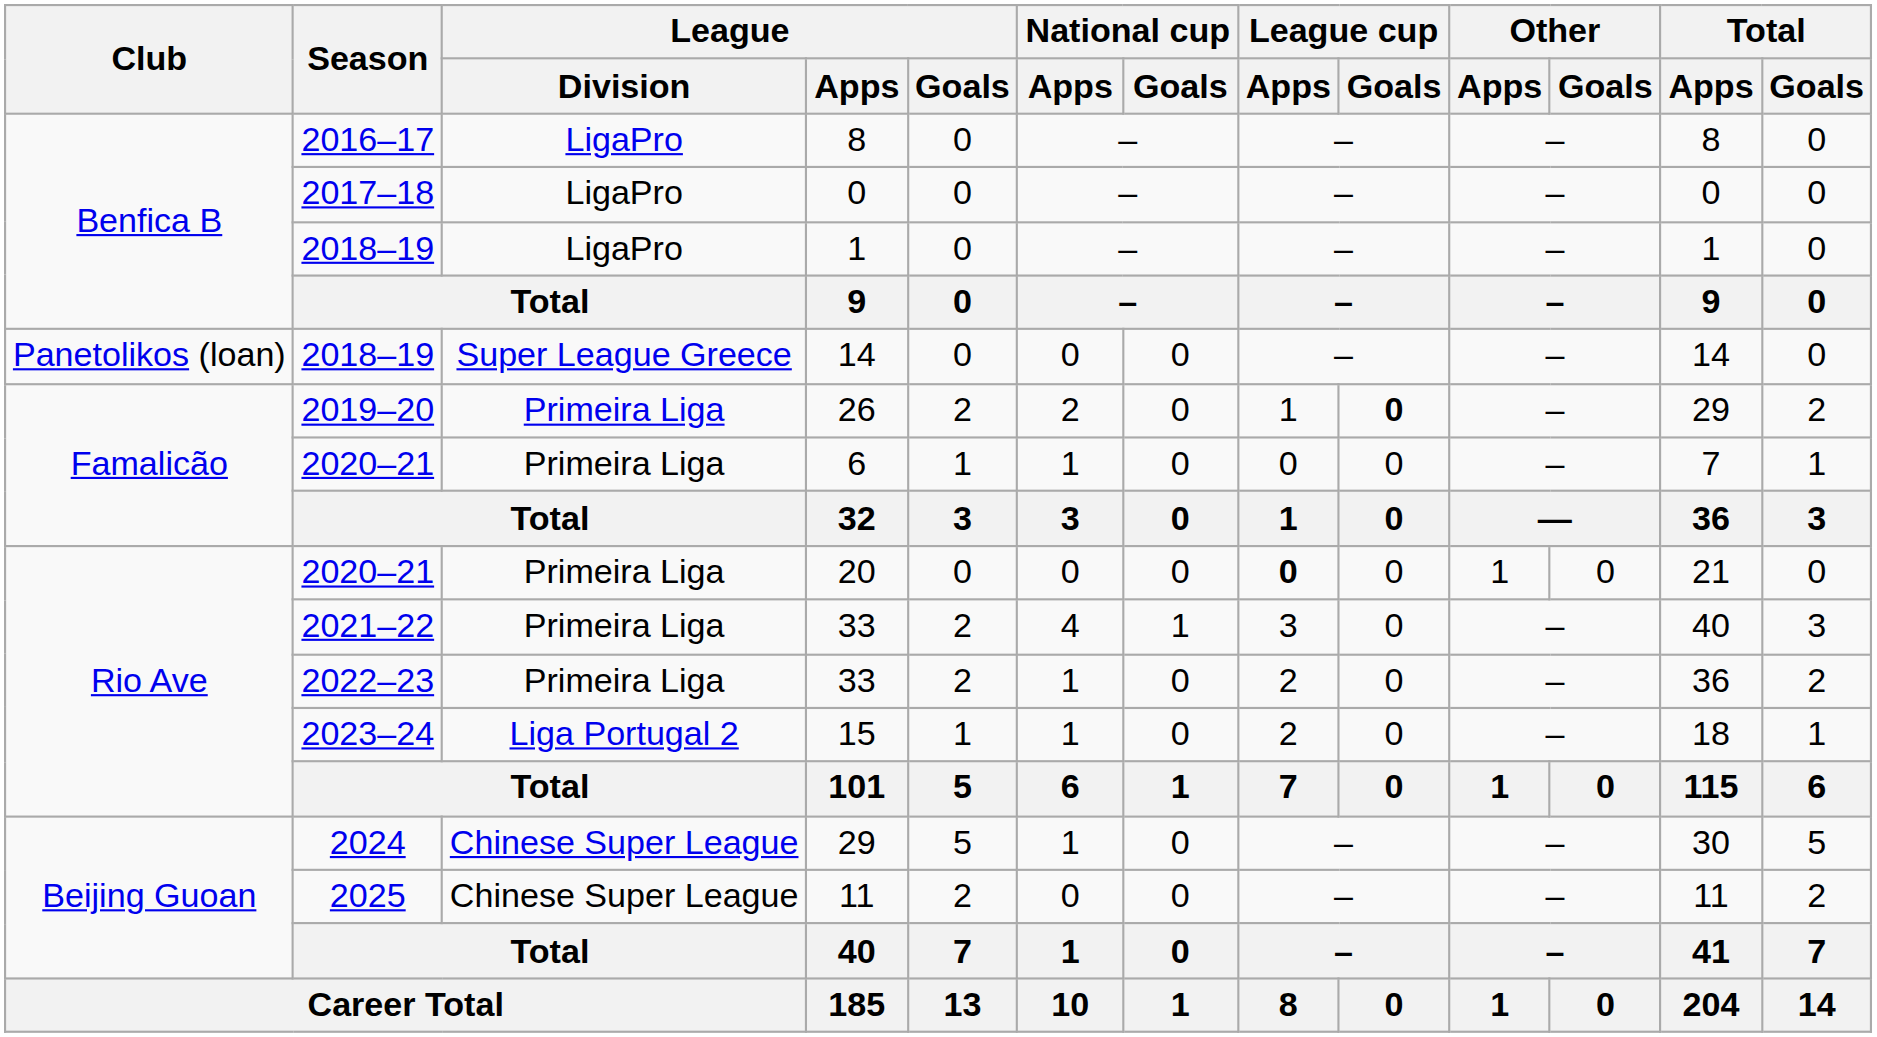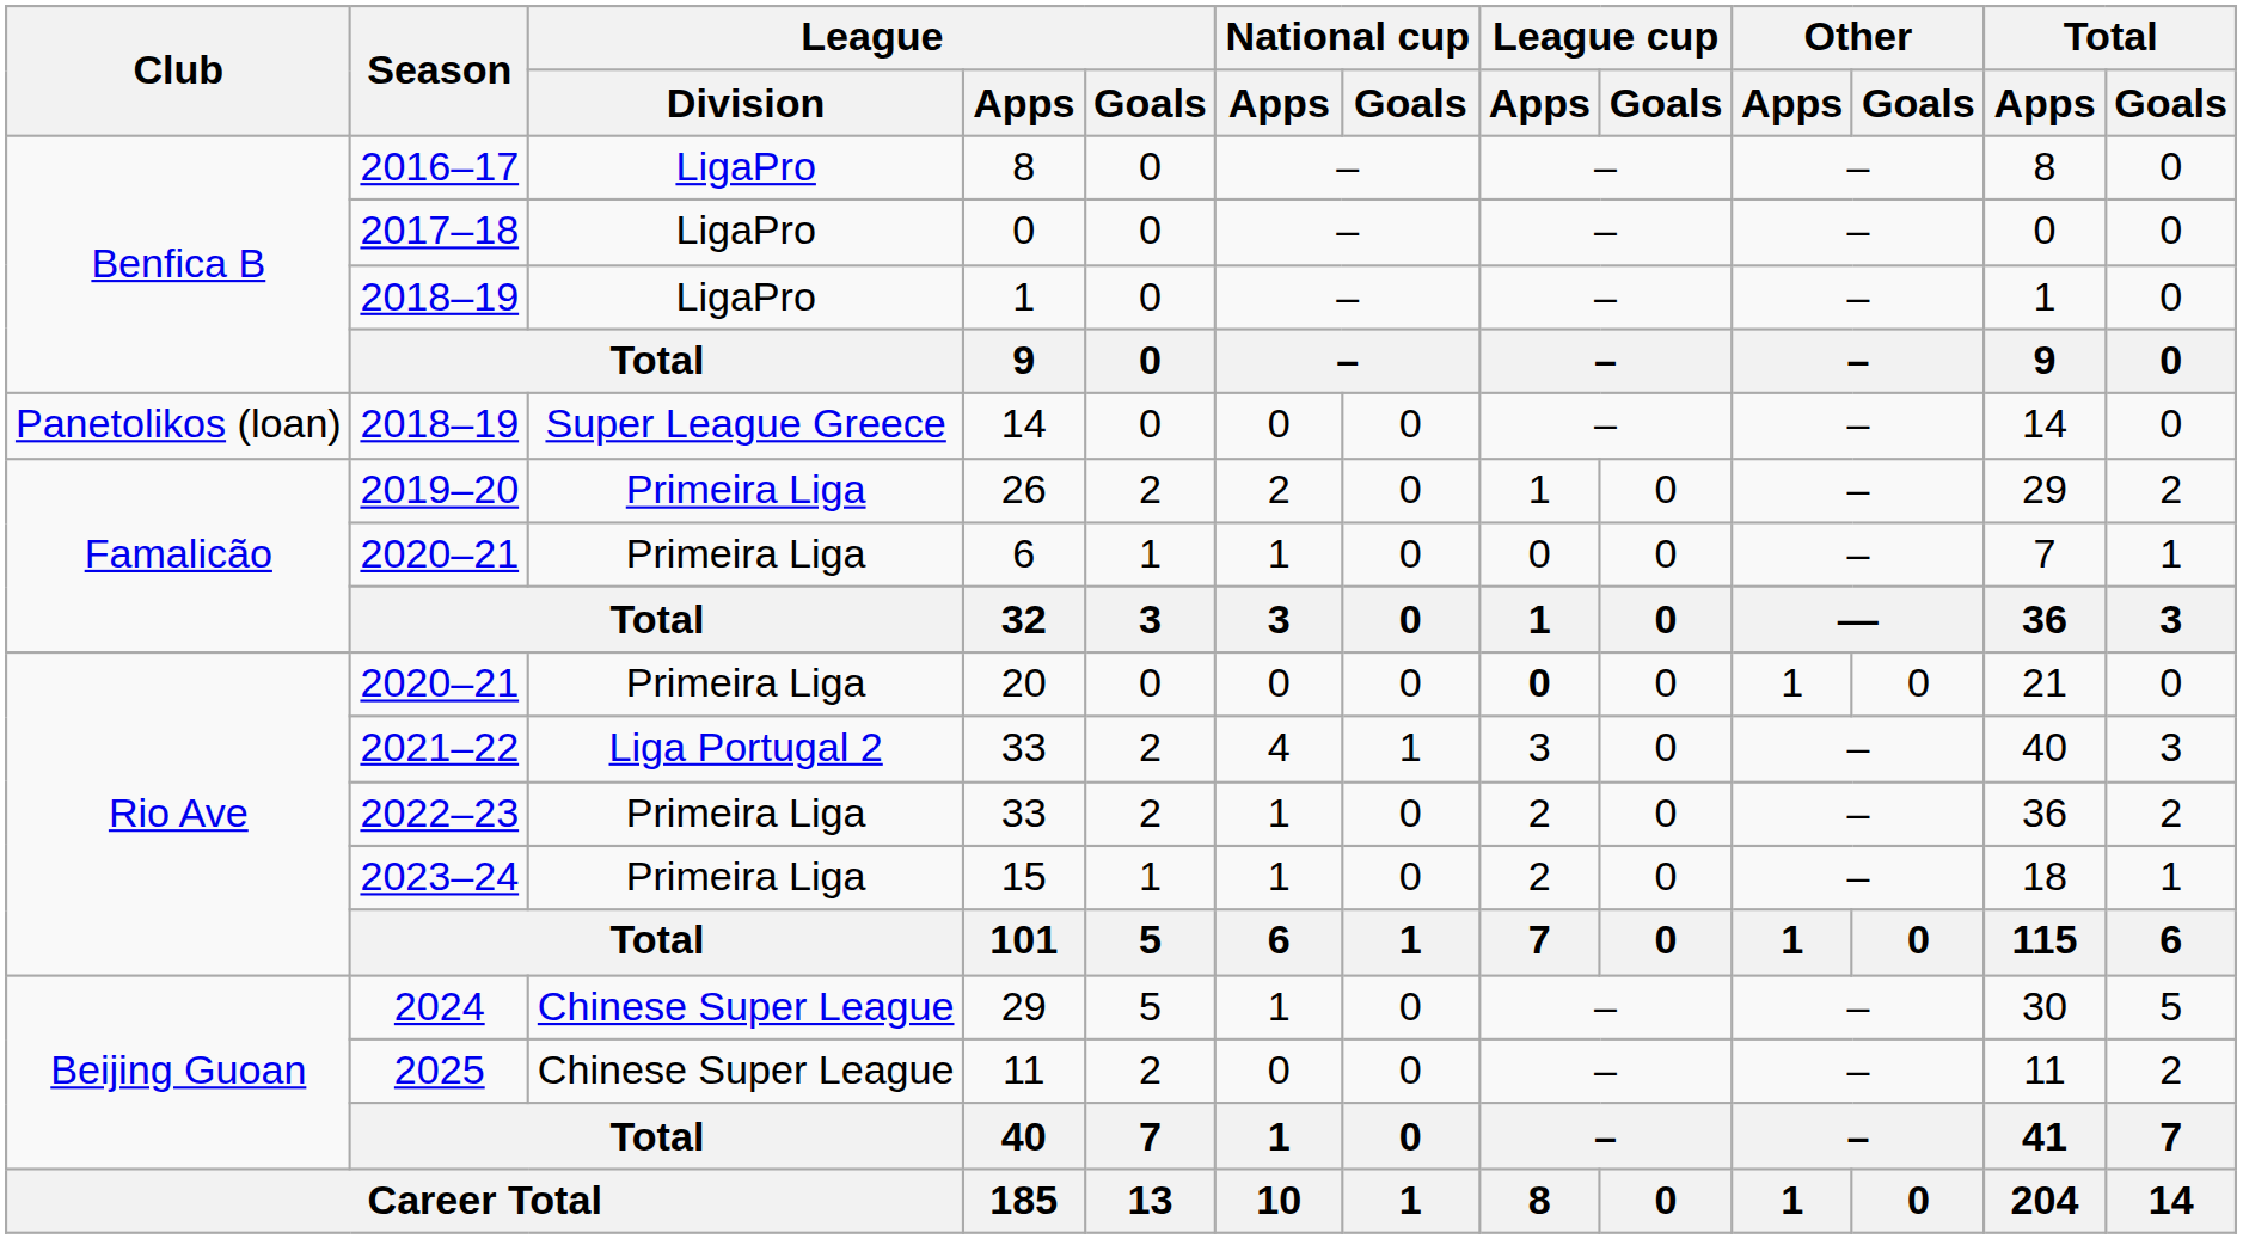26 | League cup / Goals: bold -> normal
2021–22 / 33 | League / Division: Primeira Liga -> Liga Portugal 2
15 | League / Division: Liga Portugal 2 -> Primeira Liga
